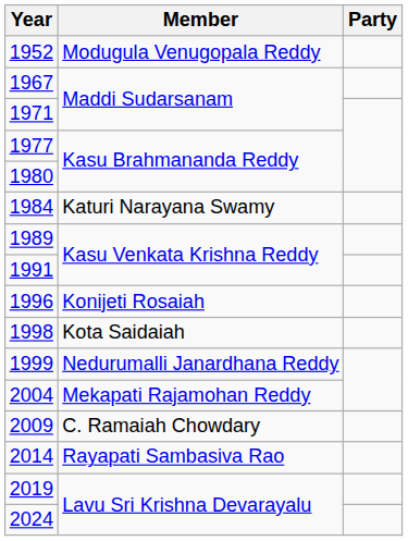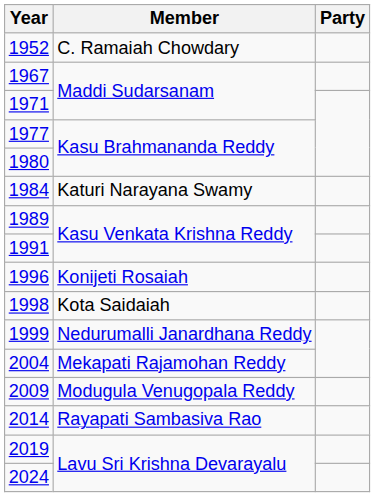1952 | Member: Modugula Venugopala Reddy -> C. Ramaiah Chowdary
2009 | Member: C. Ramaiah Chowdary -> Modugula Venugopala Reddy
